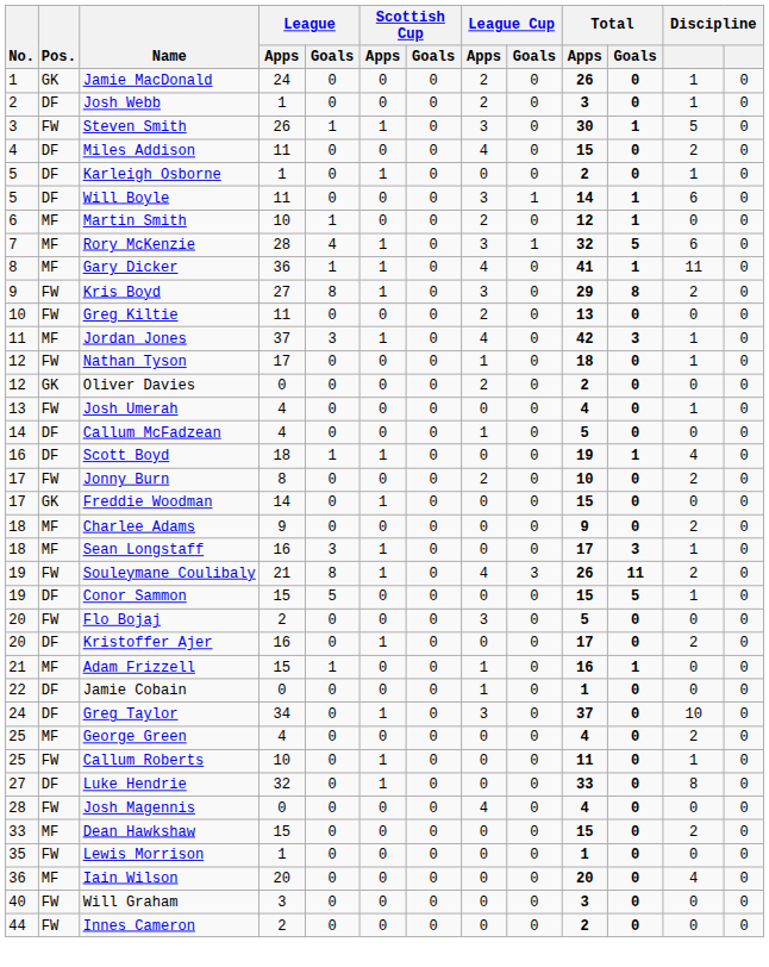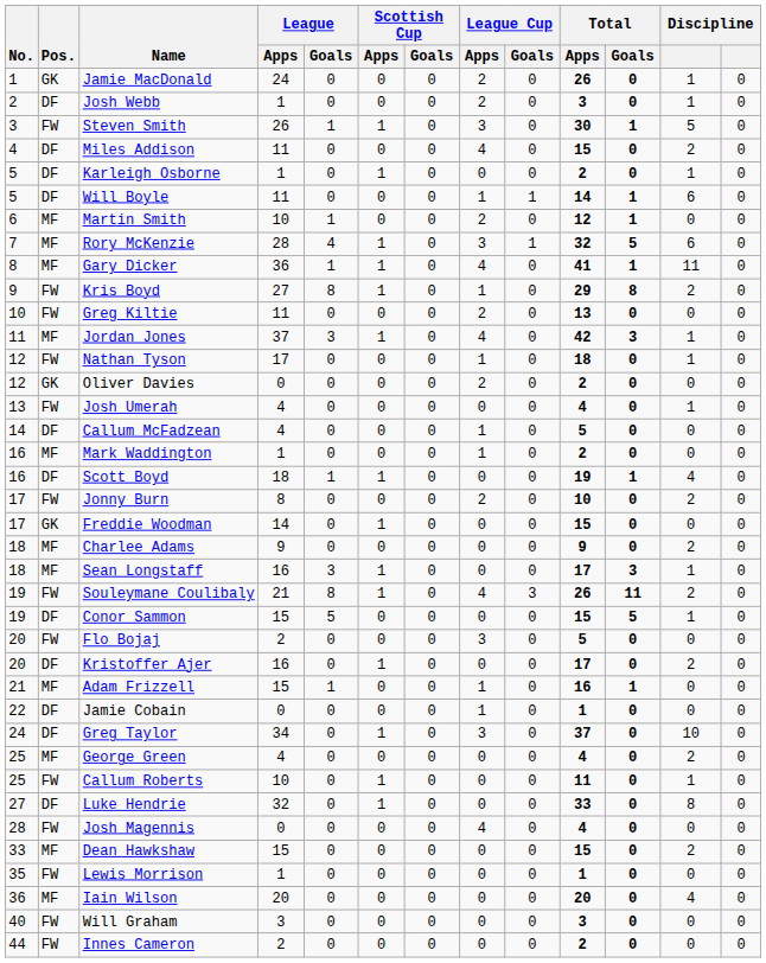Will Boyle | League Cup / Apps: 3 -> 1
Kris Boyd | League Cup / Apps: 3 -> 1
+ row: 16 | MF | Mark Waddington | 1 | 0 | 0 | 0 | 1 | 0 | 2 | 0 | 0 | 0
